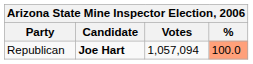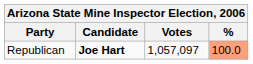Republican | Votes: 1,057,094 -> 1,057,097
